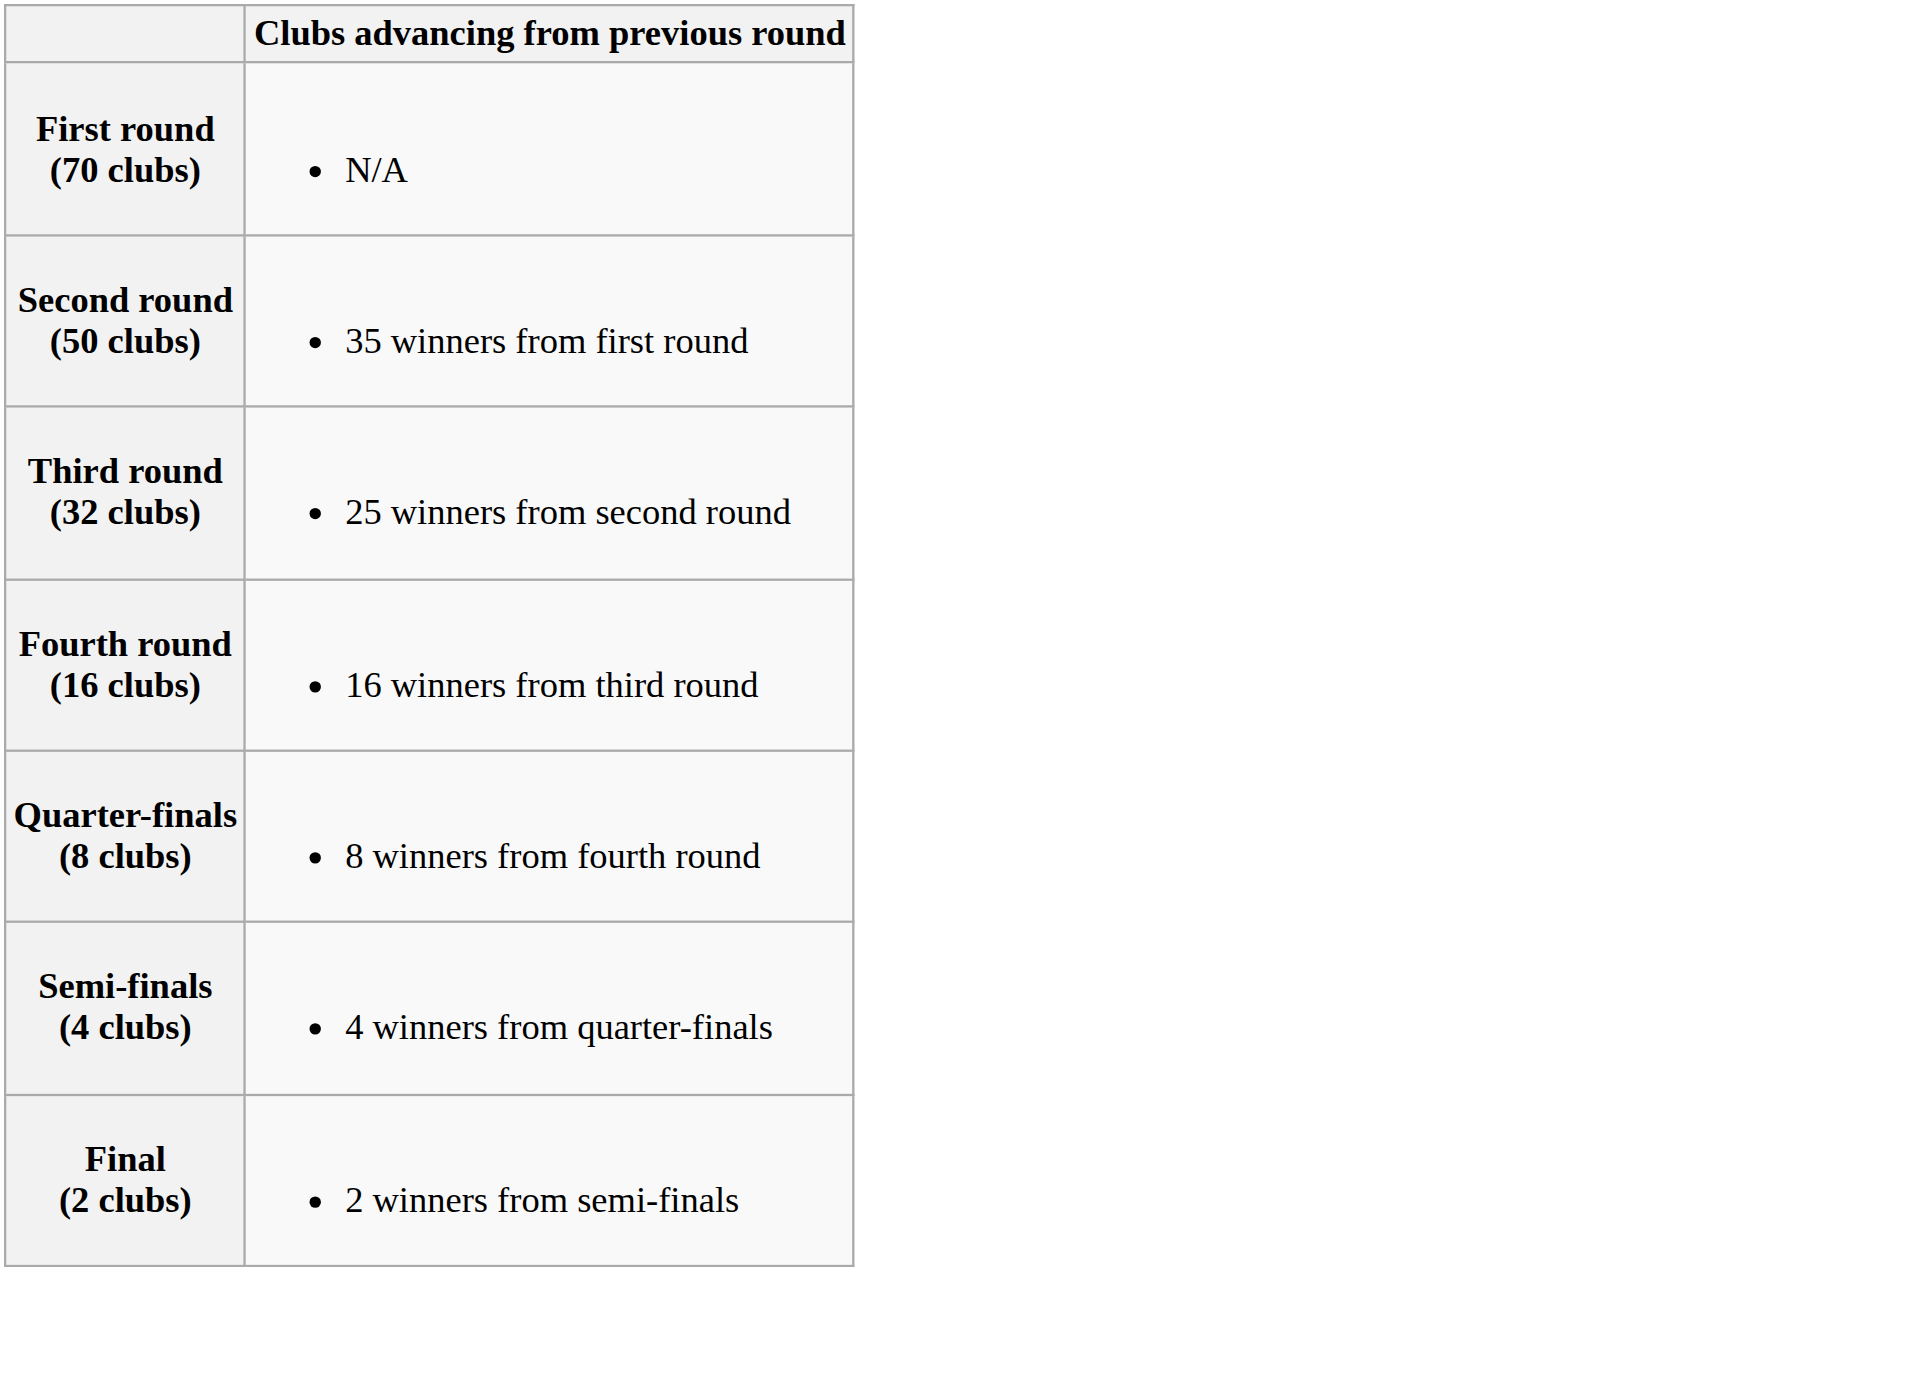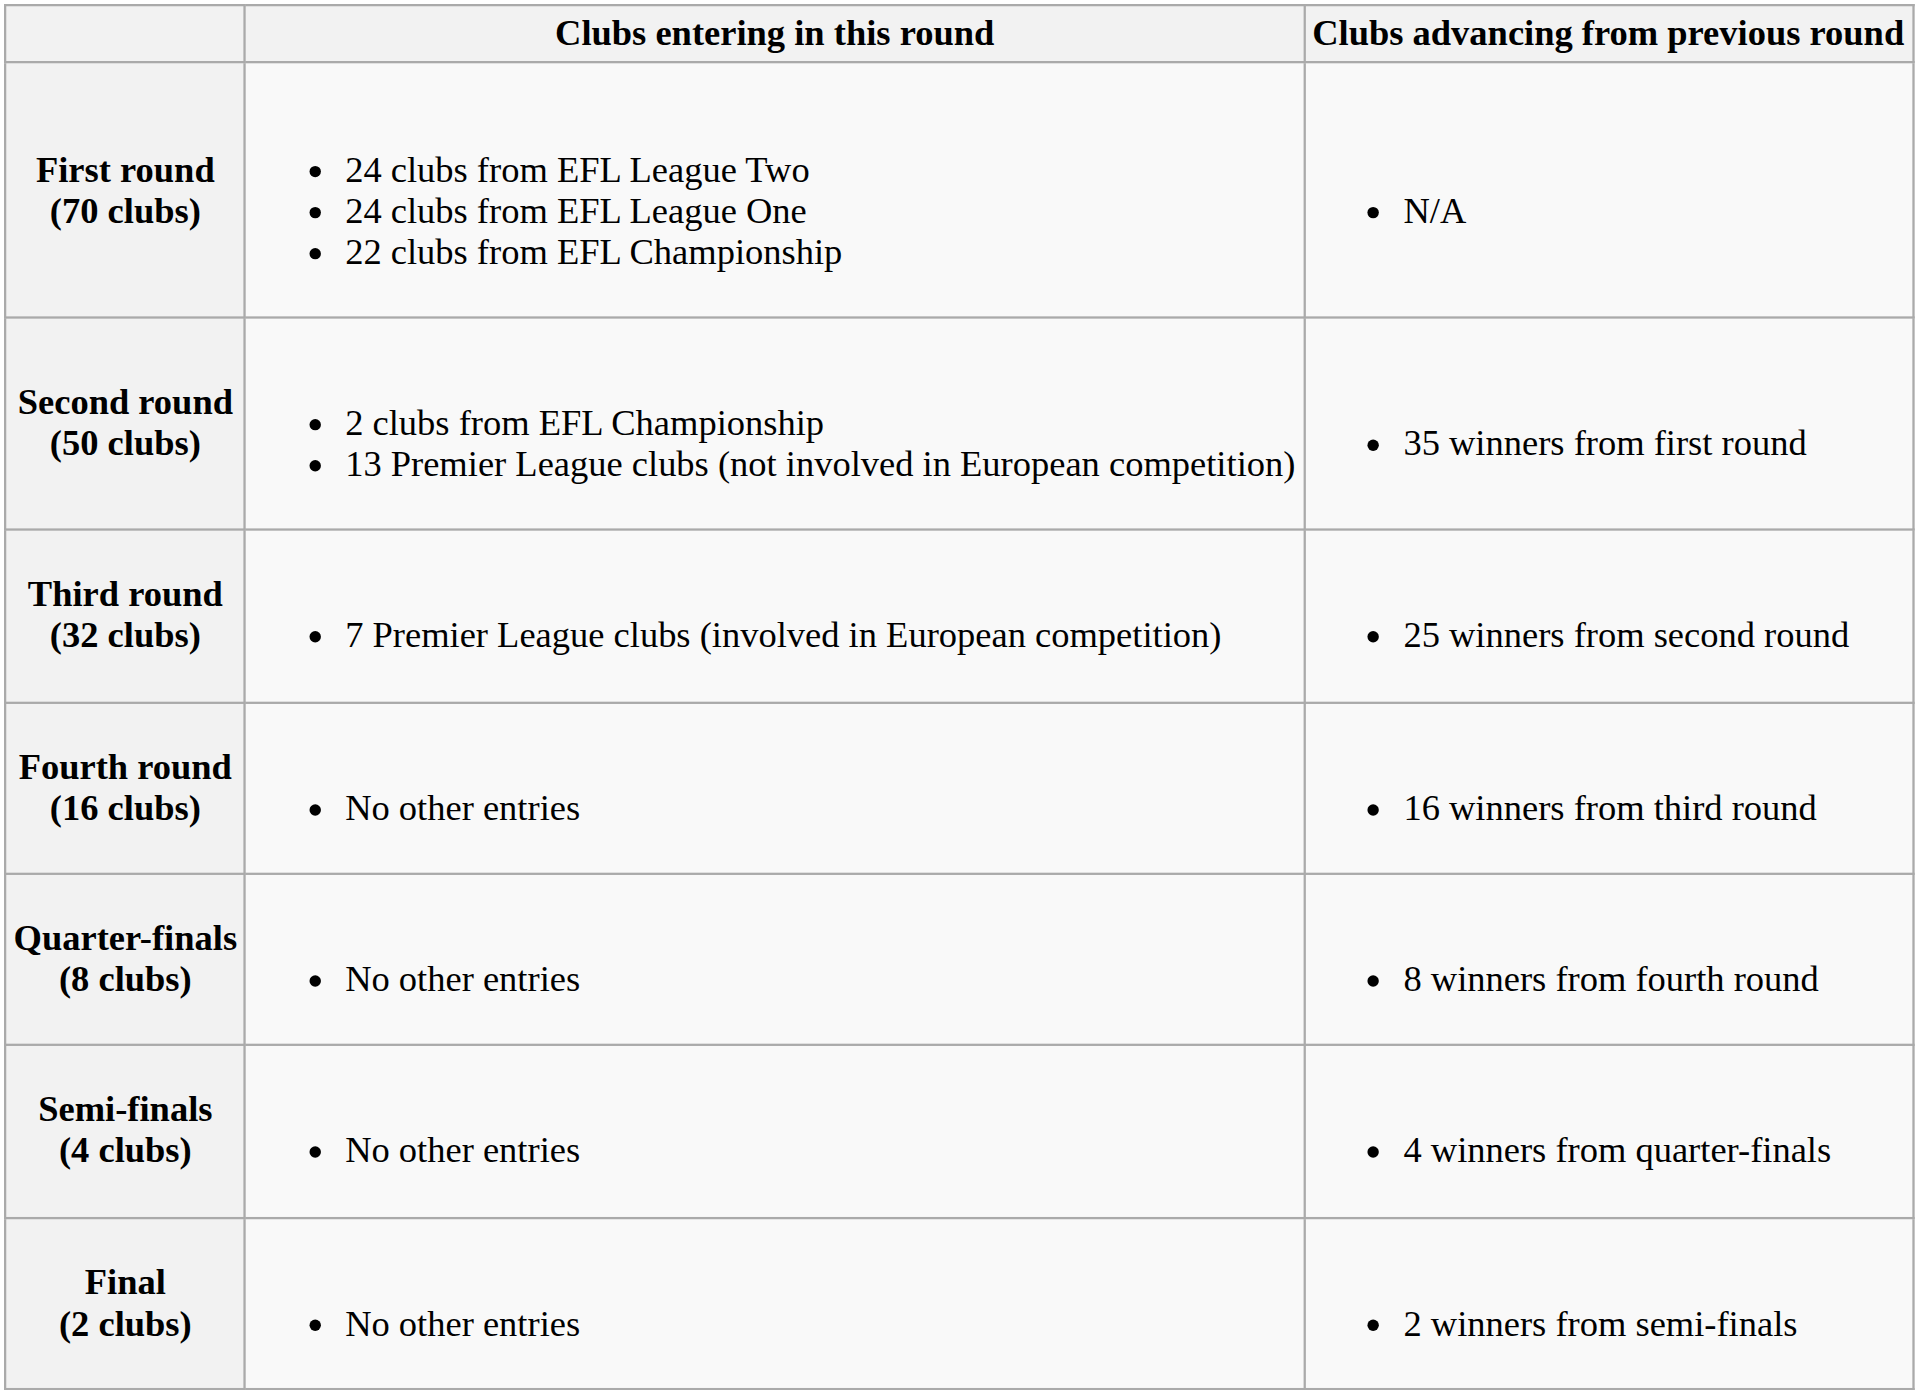+ column: Clubs entering in this round | 24 clubs from EFL League Two 24 clubs from EFL League One 22 clubs from EFL Championship | 2 clubs from EFL Championship 13 Premier League clubs (not involved in European competition) | 7 Premier League clubs (involved in European competition) | No other entries | No other entries | No other entries | No other entries
